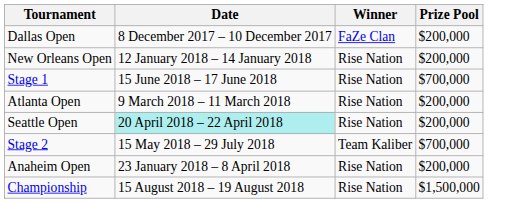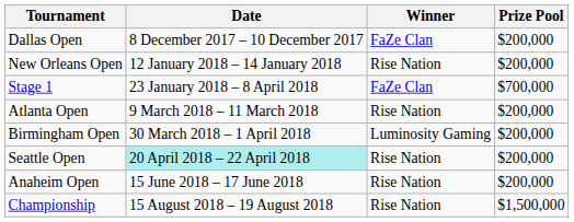Stage 1 | Date: 15 June 2018 – 17 June 2018 -> 23 January 2018 – 8 April 2018
Stage 1 | Winner: Rise Nation -> FaZe Clan
+ row: Birmingham Open | 30 March 2018 – 1 April 2018 | Luminosity Gaming | $200,000
- row: Stage 2 | 15 May 2018 – 29 July 2018 | Team Kaliber | $700,000
Anaheim Open | Date: 23 January 2018 – 8 April 2018 -> 15 June 2018 – 17 June 2018
